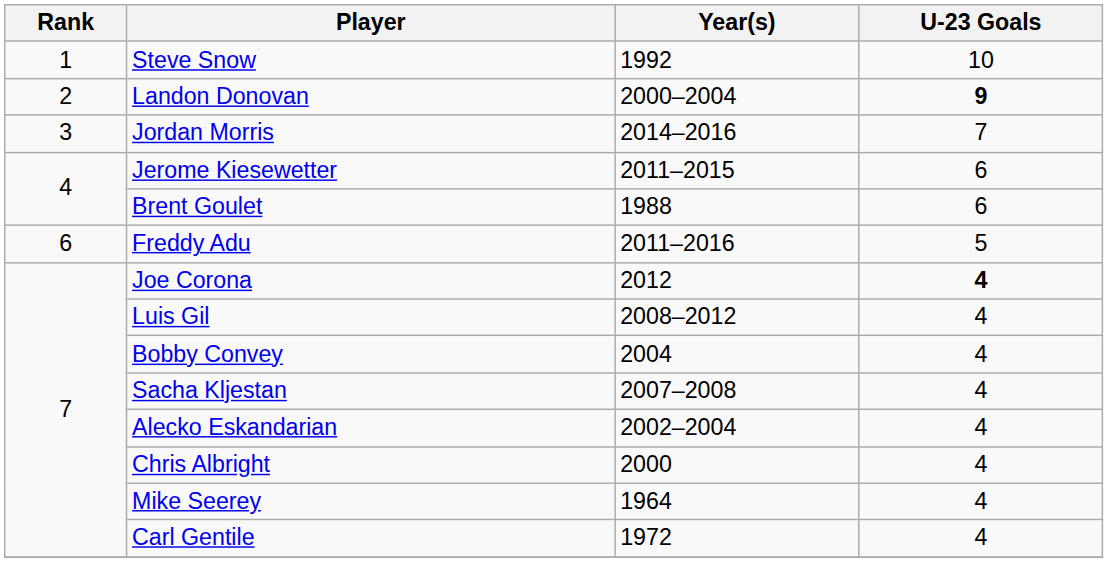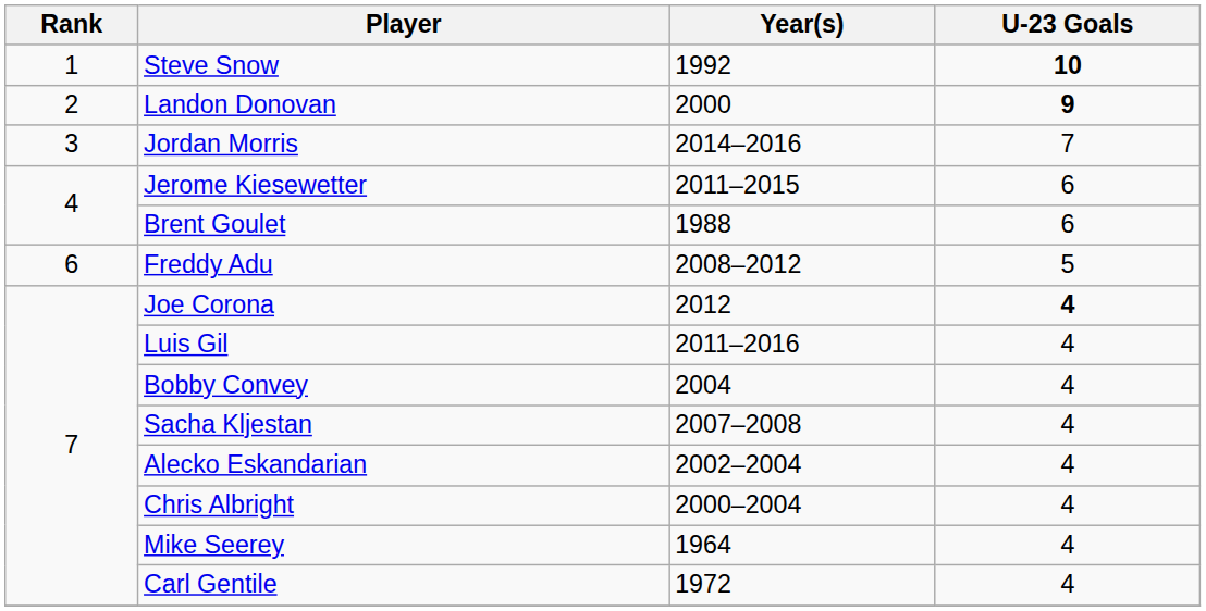Steve Snow | U-23 Goals: normal -> bold
Landon Donovan | Year(s): 2000–2004 -> 2000
Freddy Adu | Year(s): 2011–2016 -> 2008–2012
Luis Gil | Year(s): 2008–2012 -> 2011–2016
Chris Albright | Year(s): 2000 -> 2000–2004
